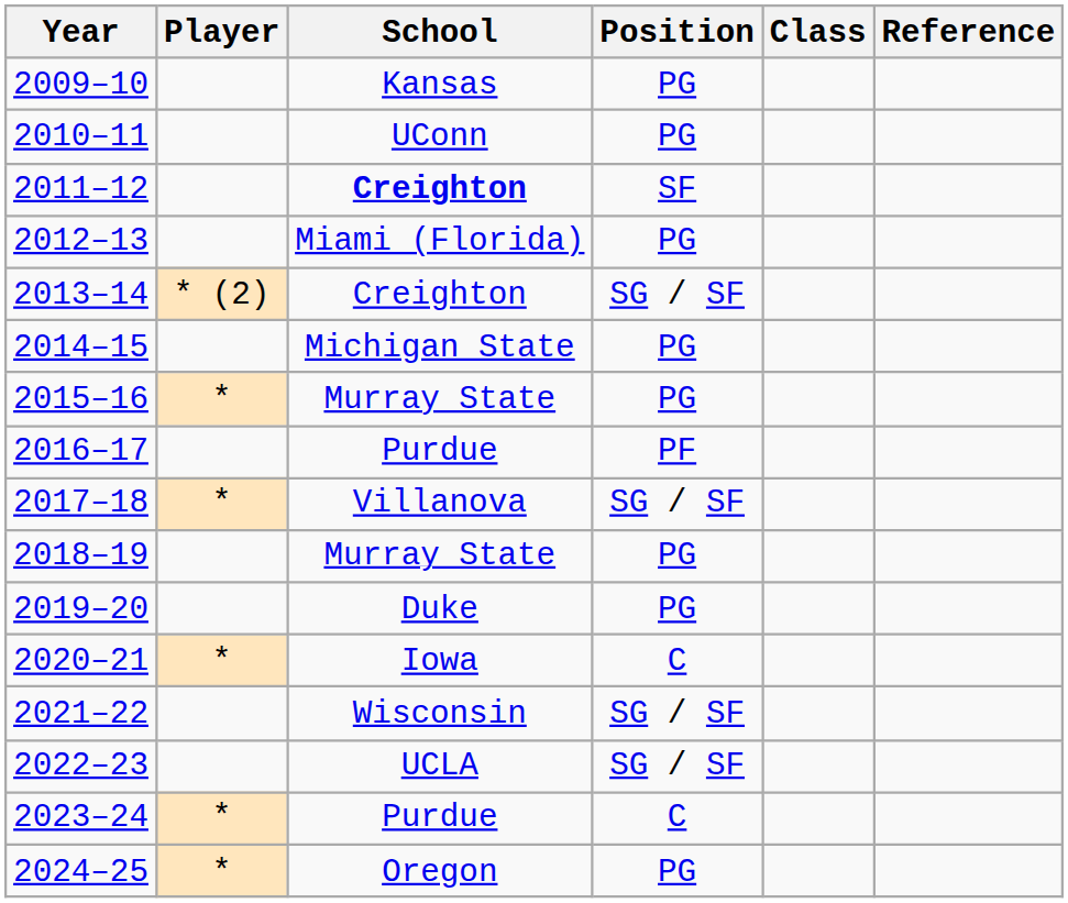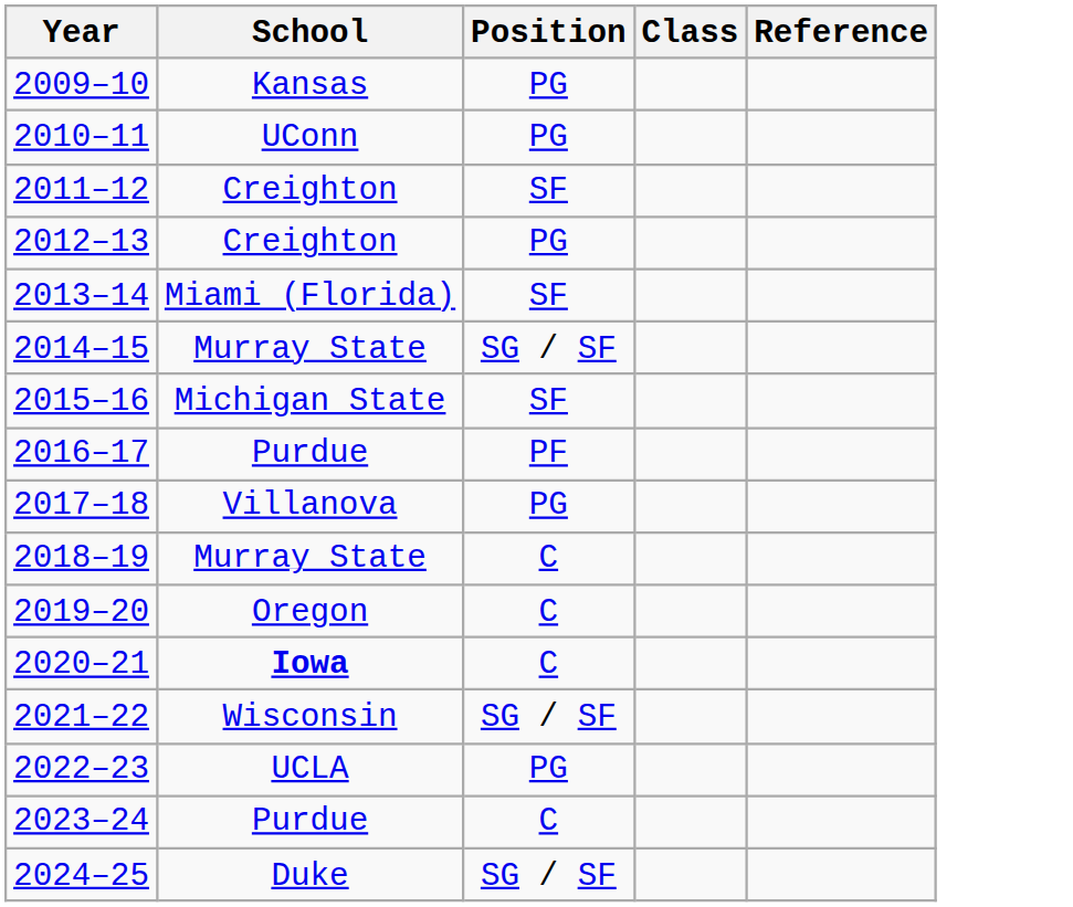- column: Player | * (2) | * | * | * | * | *
2011–12 | School: bold -> normal
2012–13 | School: Miami (Florida) -> Creighton
2013–14 | School: Creighton -> Miami (Florida)
2013–14 | Position: SG / SF -> SF
2014–15 | School: Michigan State -> Murray State
2014–15 | Position: PG -> SG / SF
2015–16 | School: Murray State -> Michigan State
2015–16 | Position: PG -> SF
2017–18 | Position: SG / SF -> PG
2018–19 | Position: PG -> C
2019–20 | School: Duke -> Oregon
2019–20 | Position: PG -> C
2020–21 | School: normal -> bold
2022–23 | Position: SG / SF -> PG
2024–25 | School: Oregon -> Duke
2024–25 | Position: PG -> SG / SF
